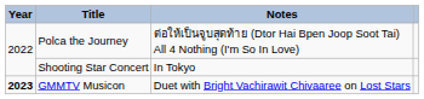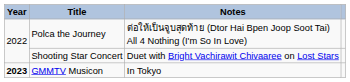Shooting Star Concert | Notes: In Tokyo -> Duet with Bright Vachirawit Chivaaree on Lost Stars
GMMTV Musicon | Notes: Duet with Bright Vachirawit Chivaaree on Lost Stars -> In Tokyo
